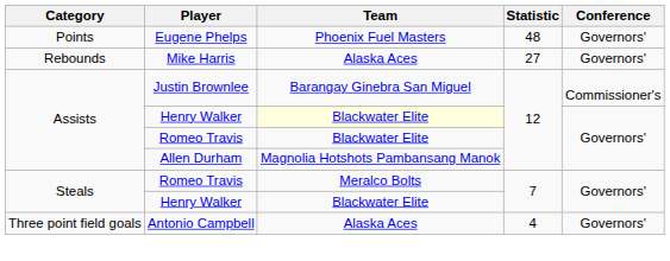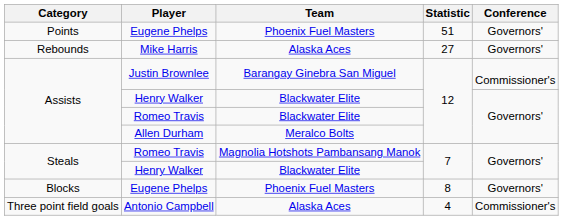Points / Eugene Phelps | Statistic: 48 -> 51
Assists / Henry Walker | Team: lightyellow background -> no background
Allen Durham | Team: Magnolia Hotshots Pambansang Manok -> Meralco Bolts
Steals / Romeo Travis | Team: Meralco Bolts -> Magnolia Hotshots Pambansang Manok
+ row: Blocks | Eugene Phelps | Phoenix Fuel Masters | 8 | Governors'
Antonio Campbell | Conference: Governors' -> Commissioner's
